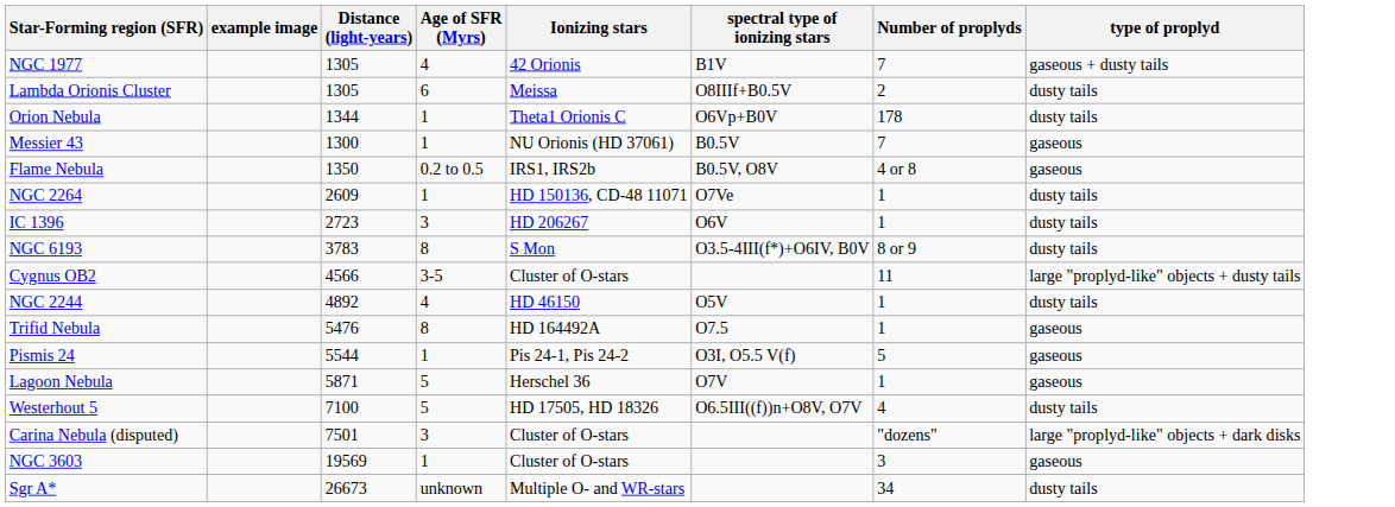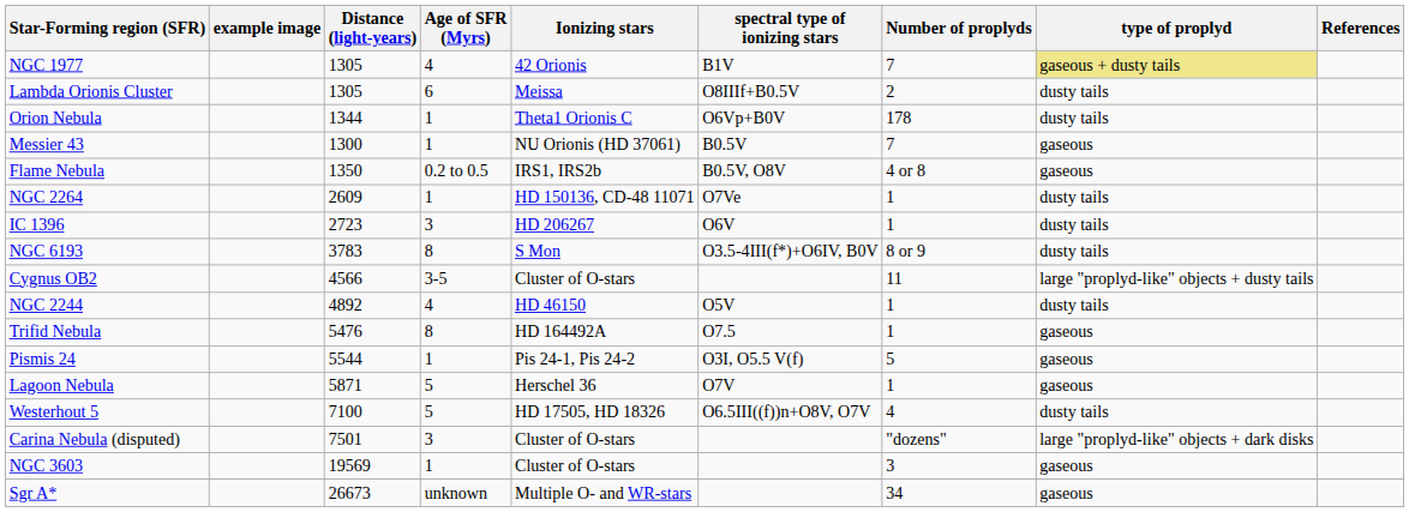+ column: References
NGC 1977 | type of proplyd: no background -> khaki background
Sgr A* | type of proplyd: dusty tails -> gaseous
